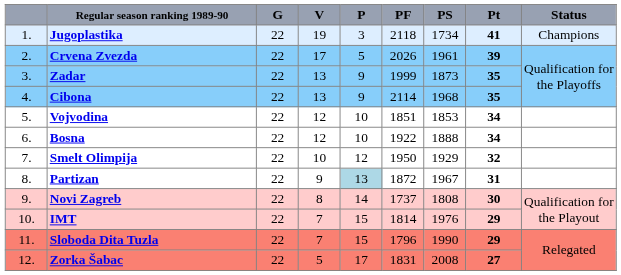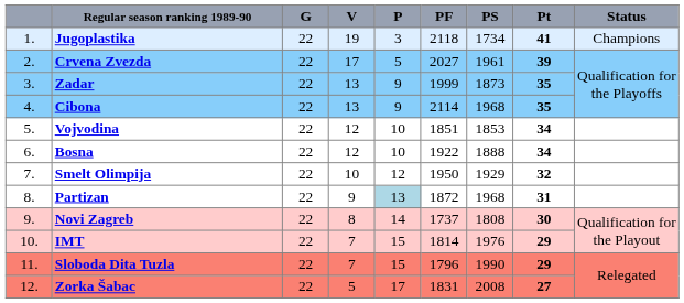Crvena Zvezda | PF: 2026 -> 2027
Partizan | PS: 1967 -> 1968
